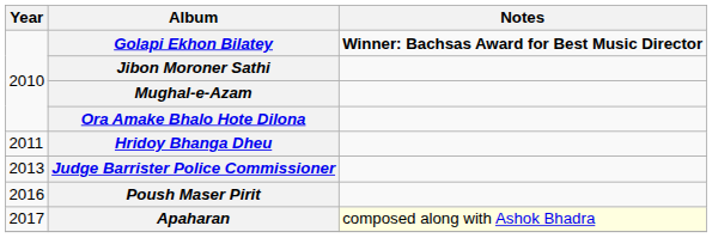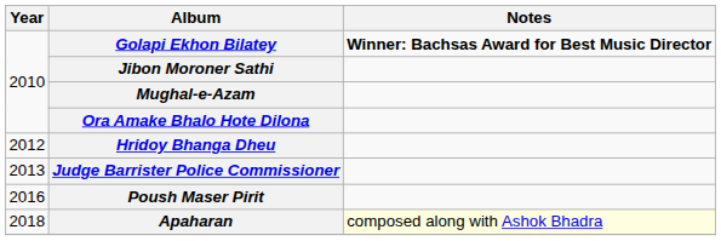Hridoy Bhanga Dheu | Year: 2011 -> 2012
Apaharan | Year: 2017 -> 2018
